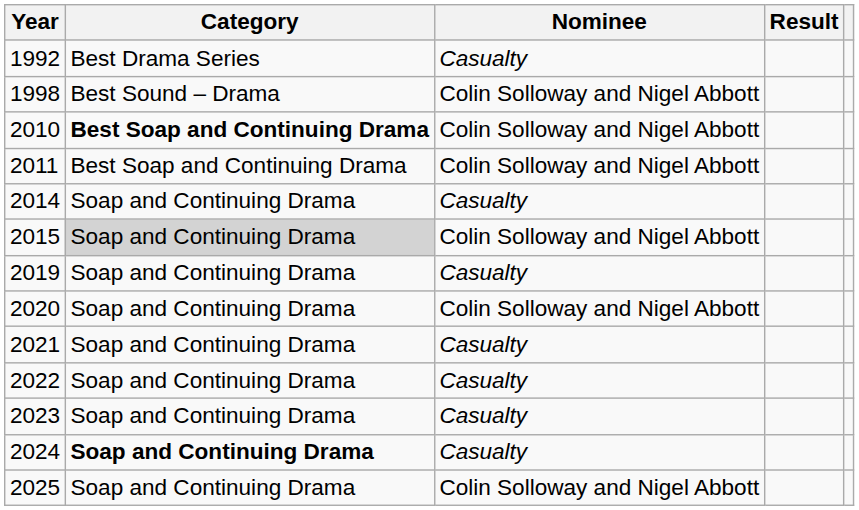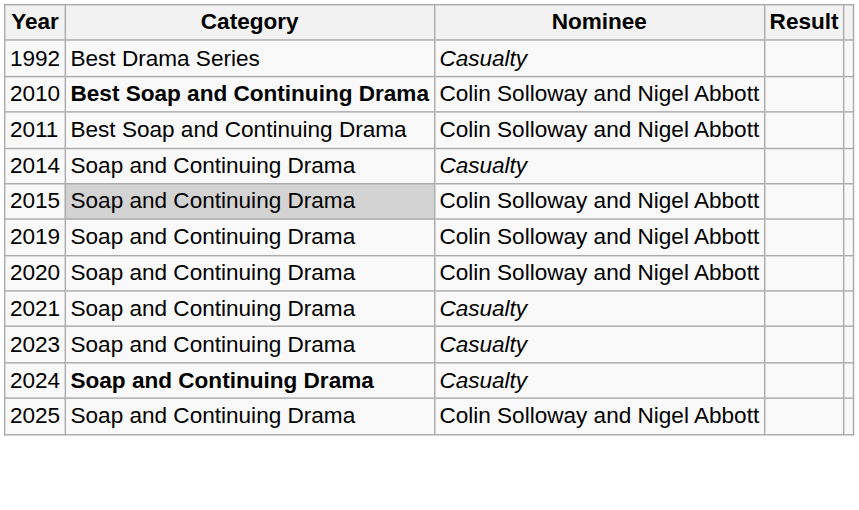- row: 1998 | Best Sound – Drama | Colin Solloway and Nigel Abbott
2019 | Nominee: Casualty -> Colin Solloway and Nigel Abbott
- row: 2022 | Soap and Continuing Drama | Casualty
